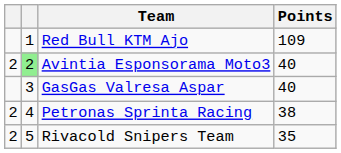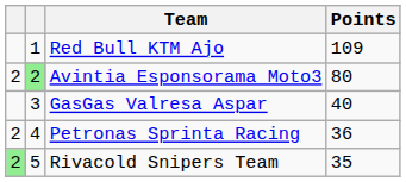Avintia Esponsorama Moto3 | Points: 40 -> 80
Petronas Sprinta Racing | Points: 38 -> 36
Rivacold Snipers Team | column 1: no background -> lightgreen background
